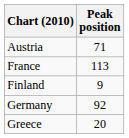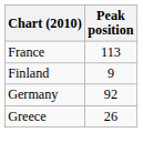- row: Austria | 71
Greece | Peak position: 20 -> 26
